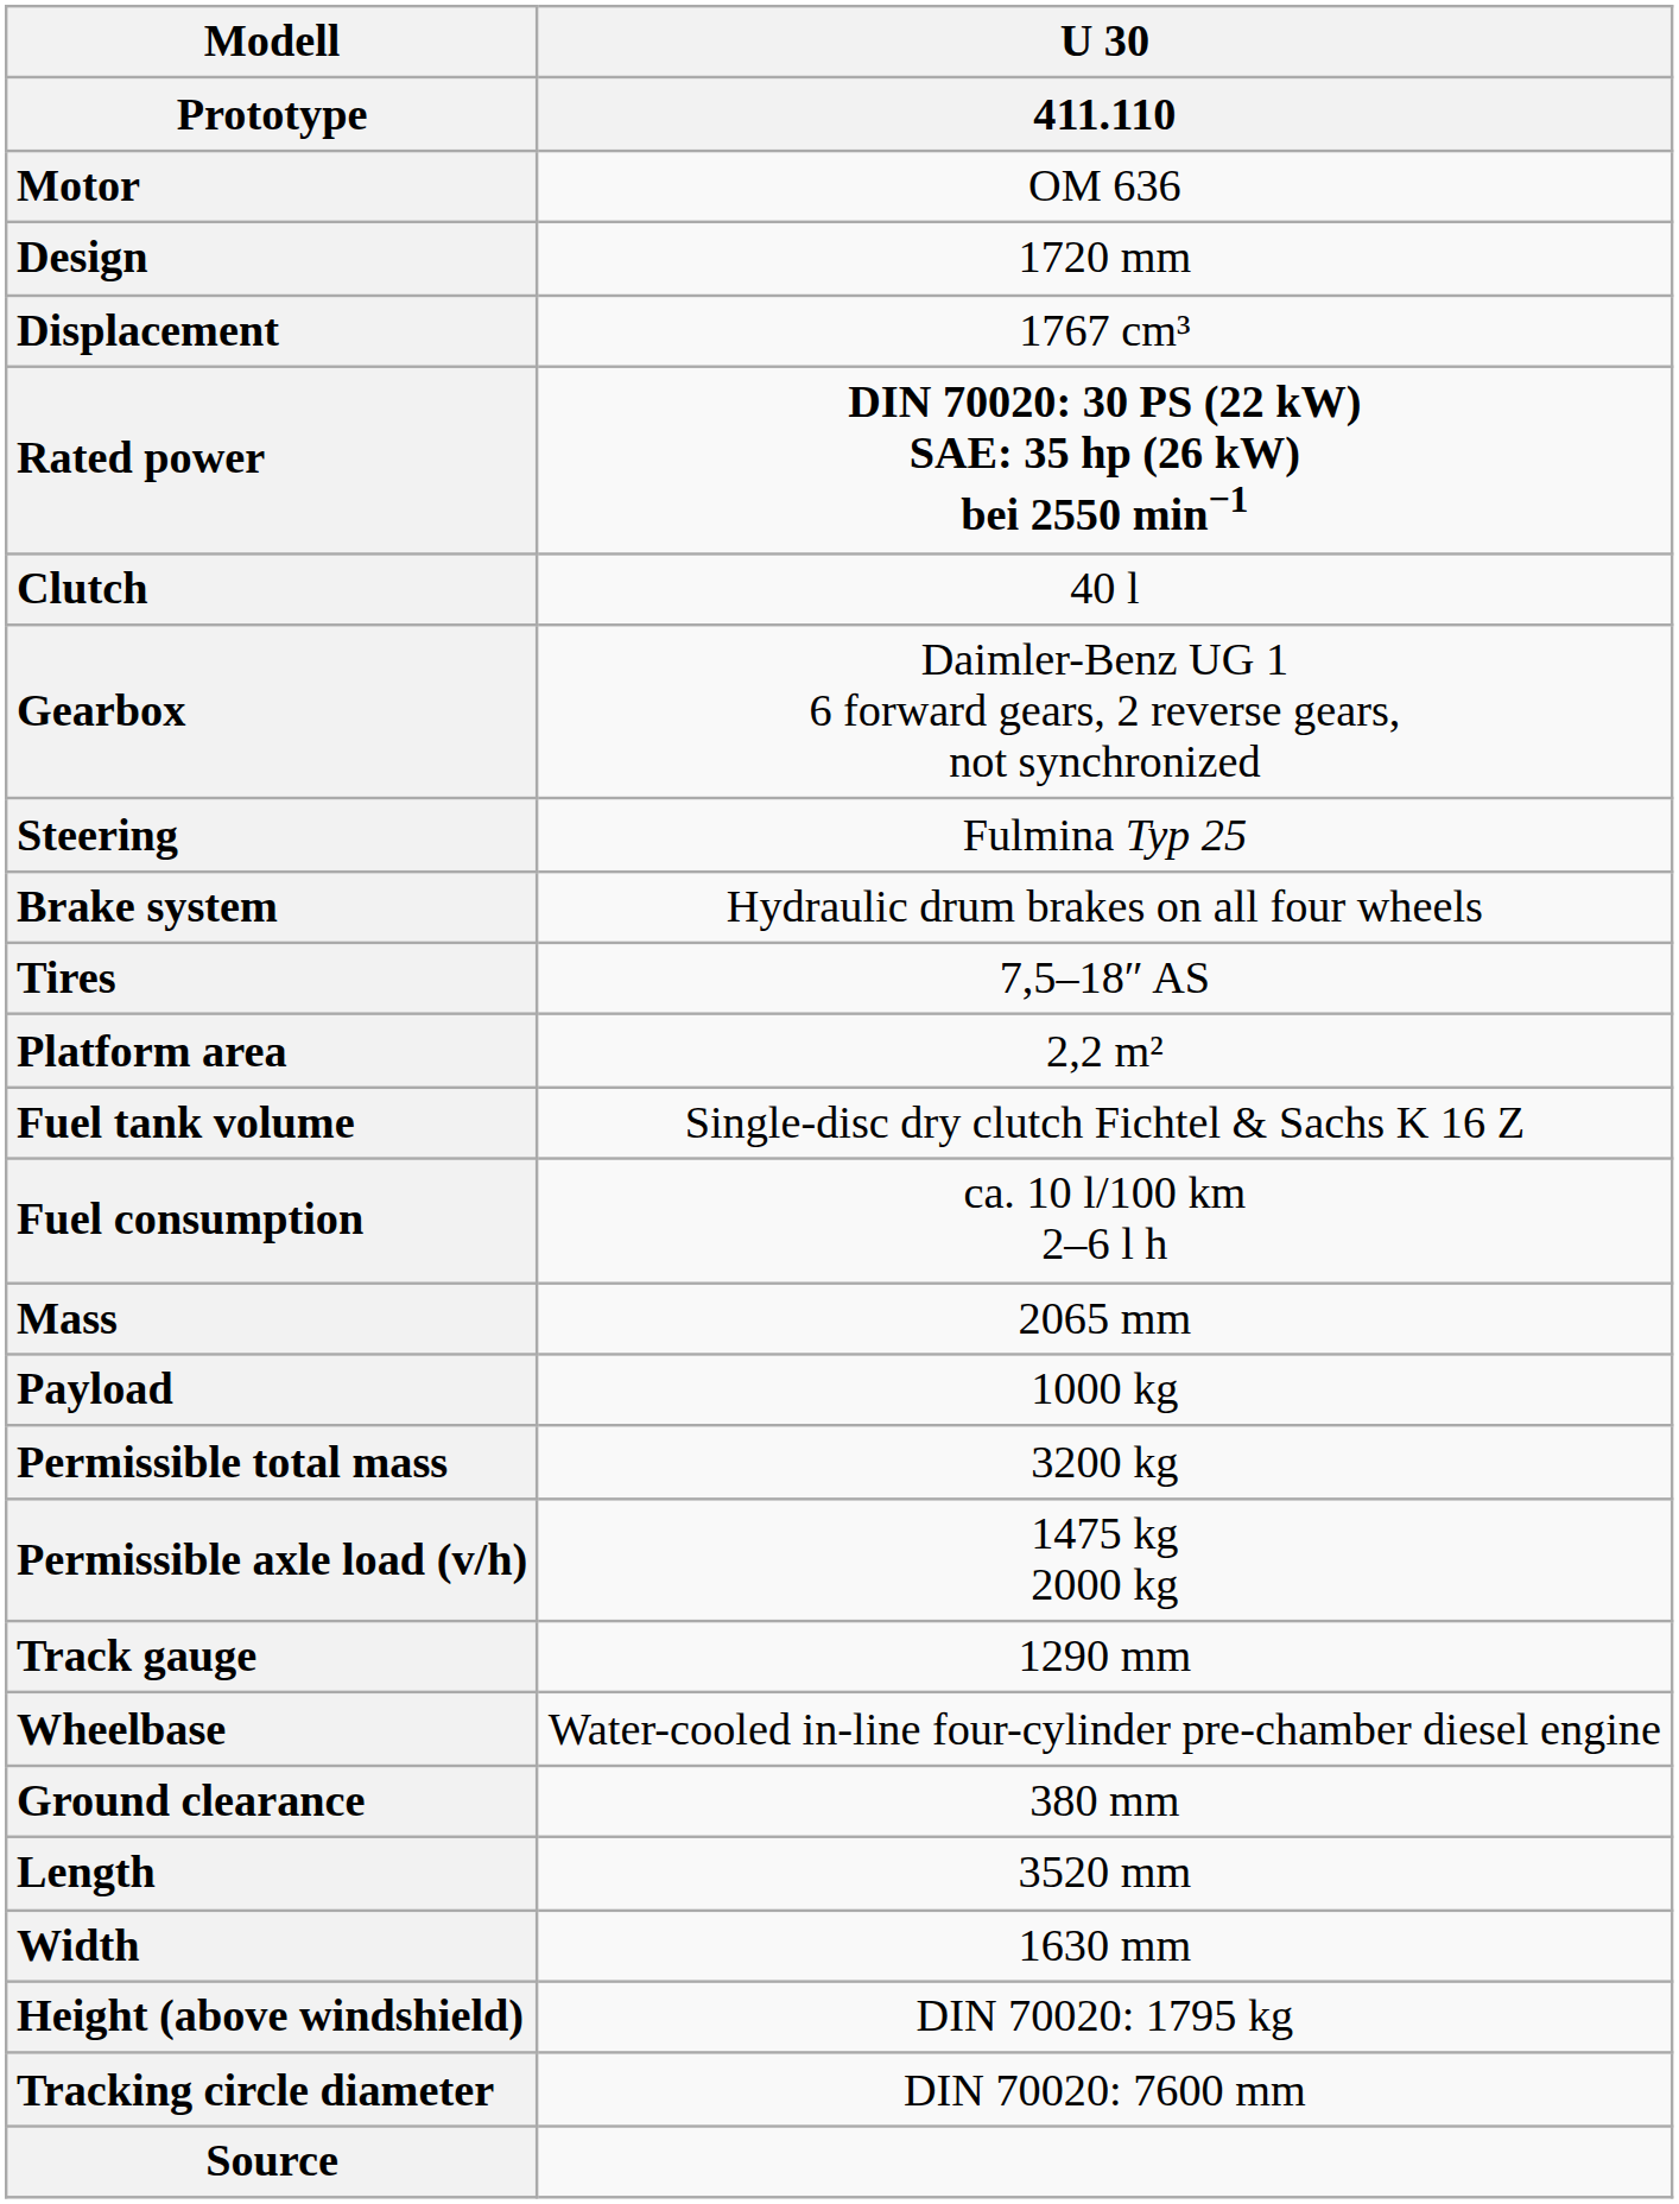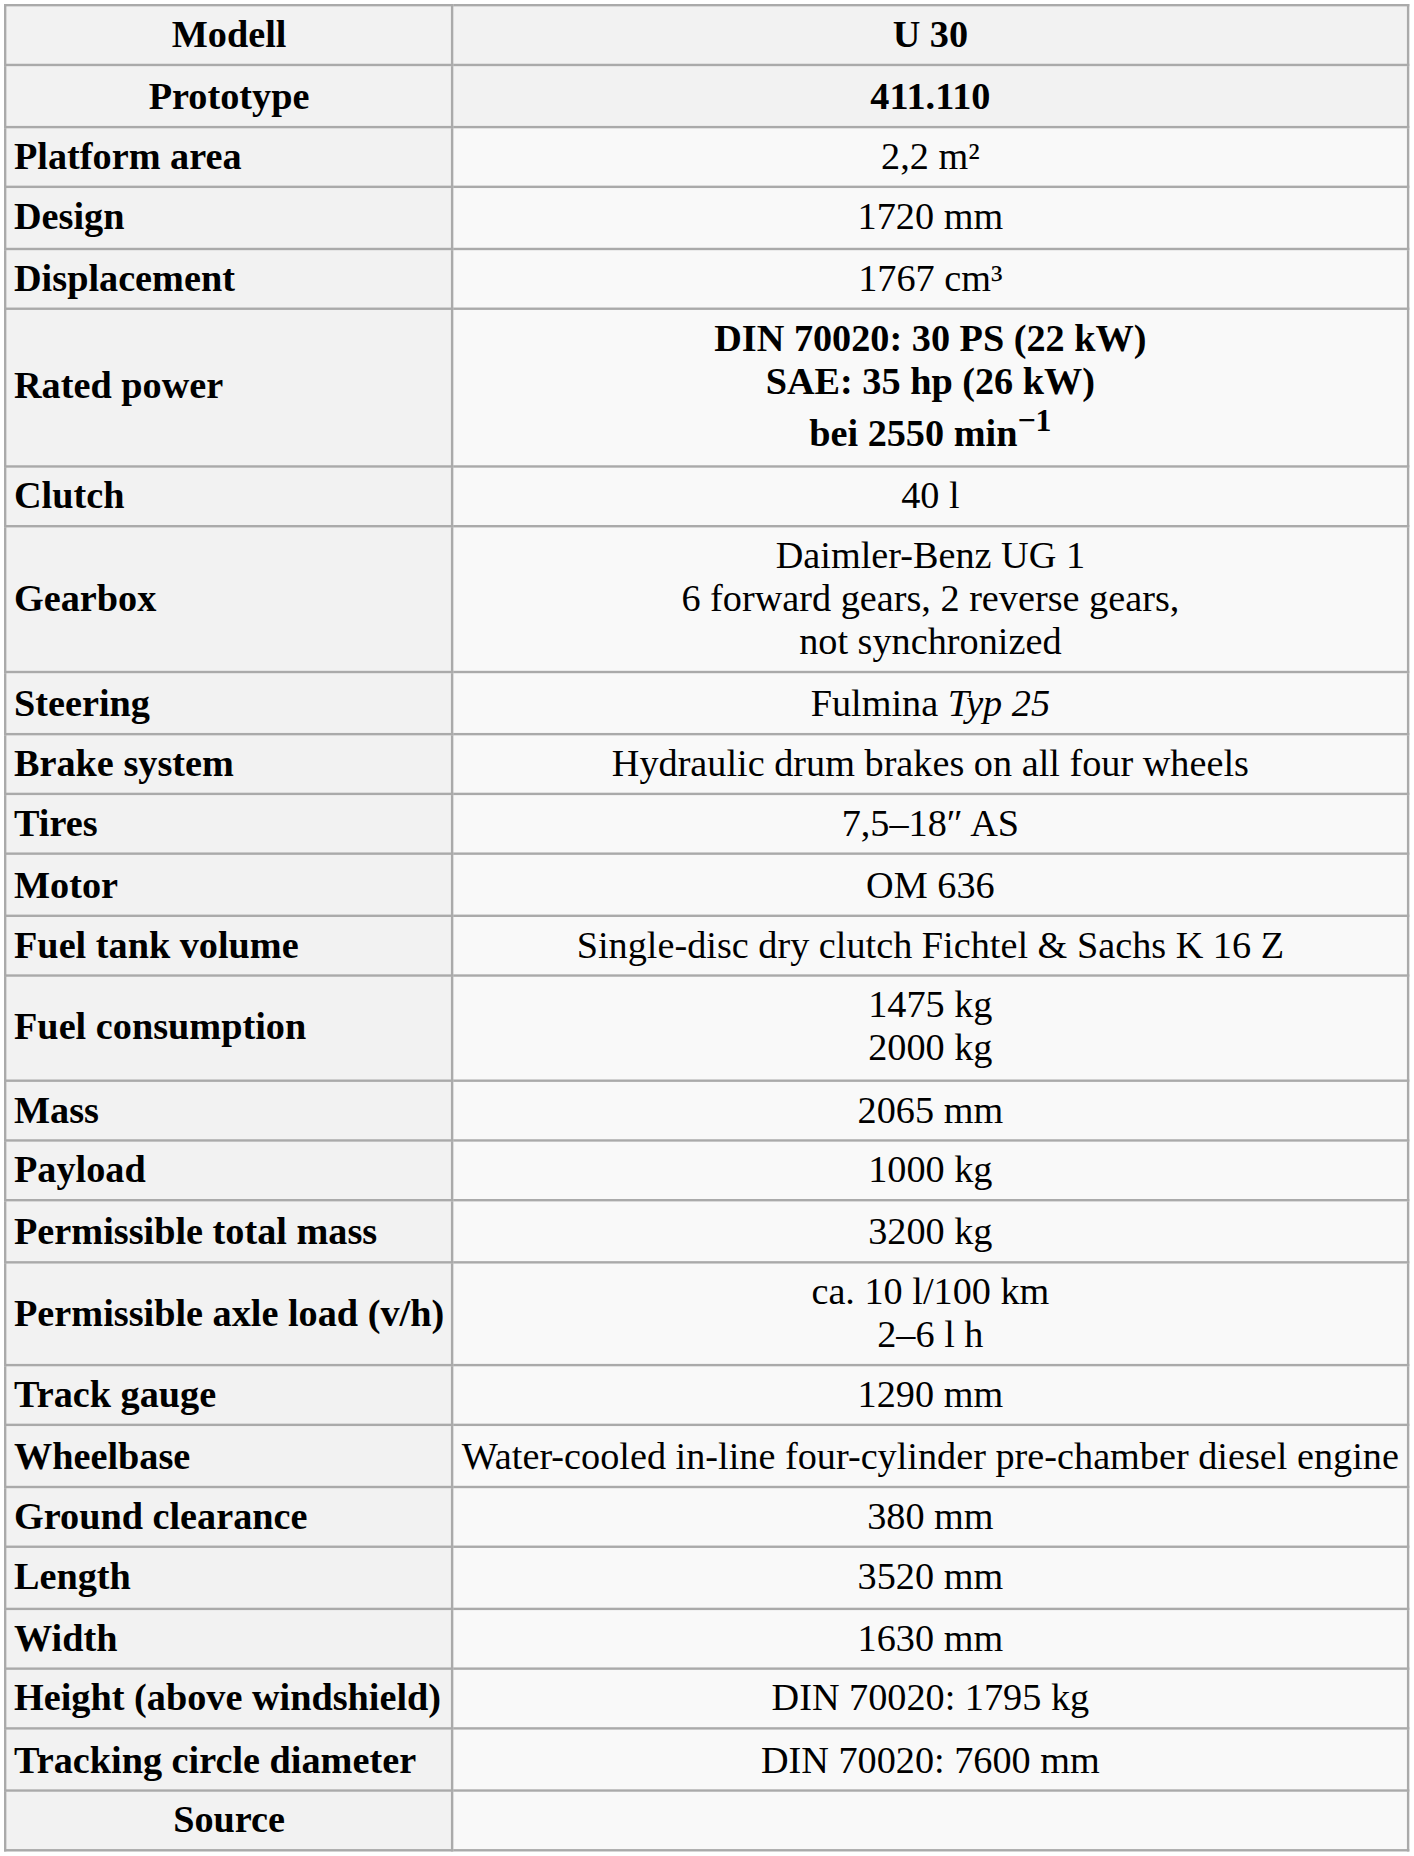rows swapped: Motor <-> Platform area
Fuel consumption | U 30 / 411.110: ca. 10 l/100 km 2–6 l h -> 1475 kg 2000 kg
Permissible axle load (v/h) | U 30 / 411.110: 1475 kg 2000 kg -> ca. 10 l/100 km 2–6 l h
